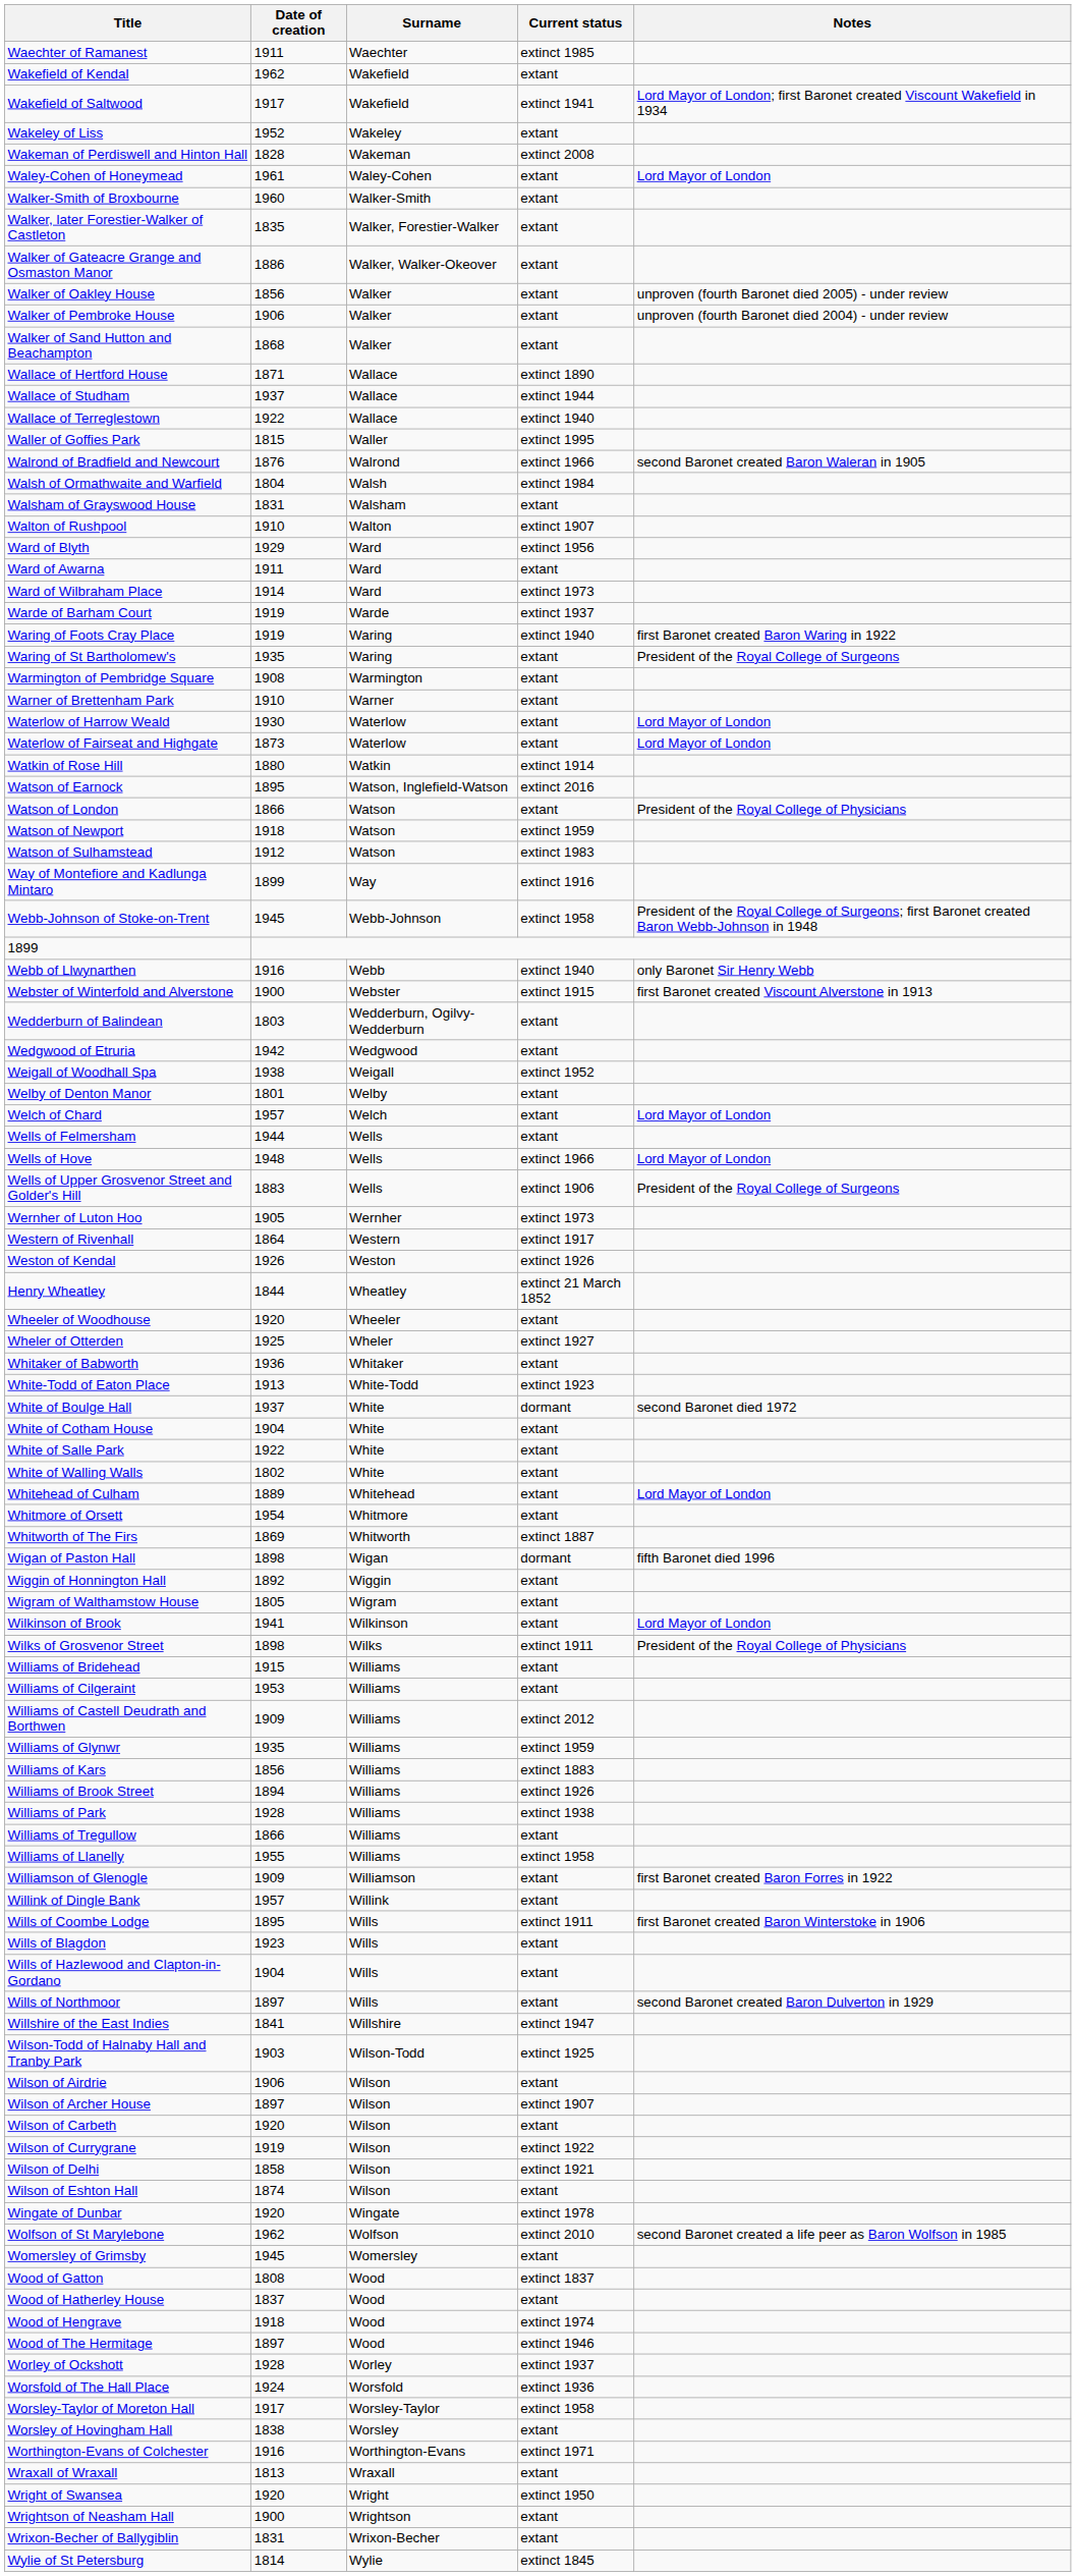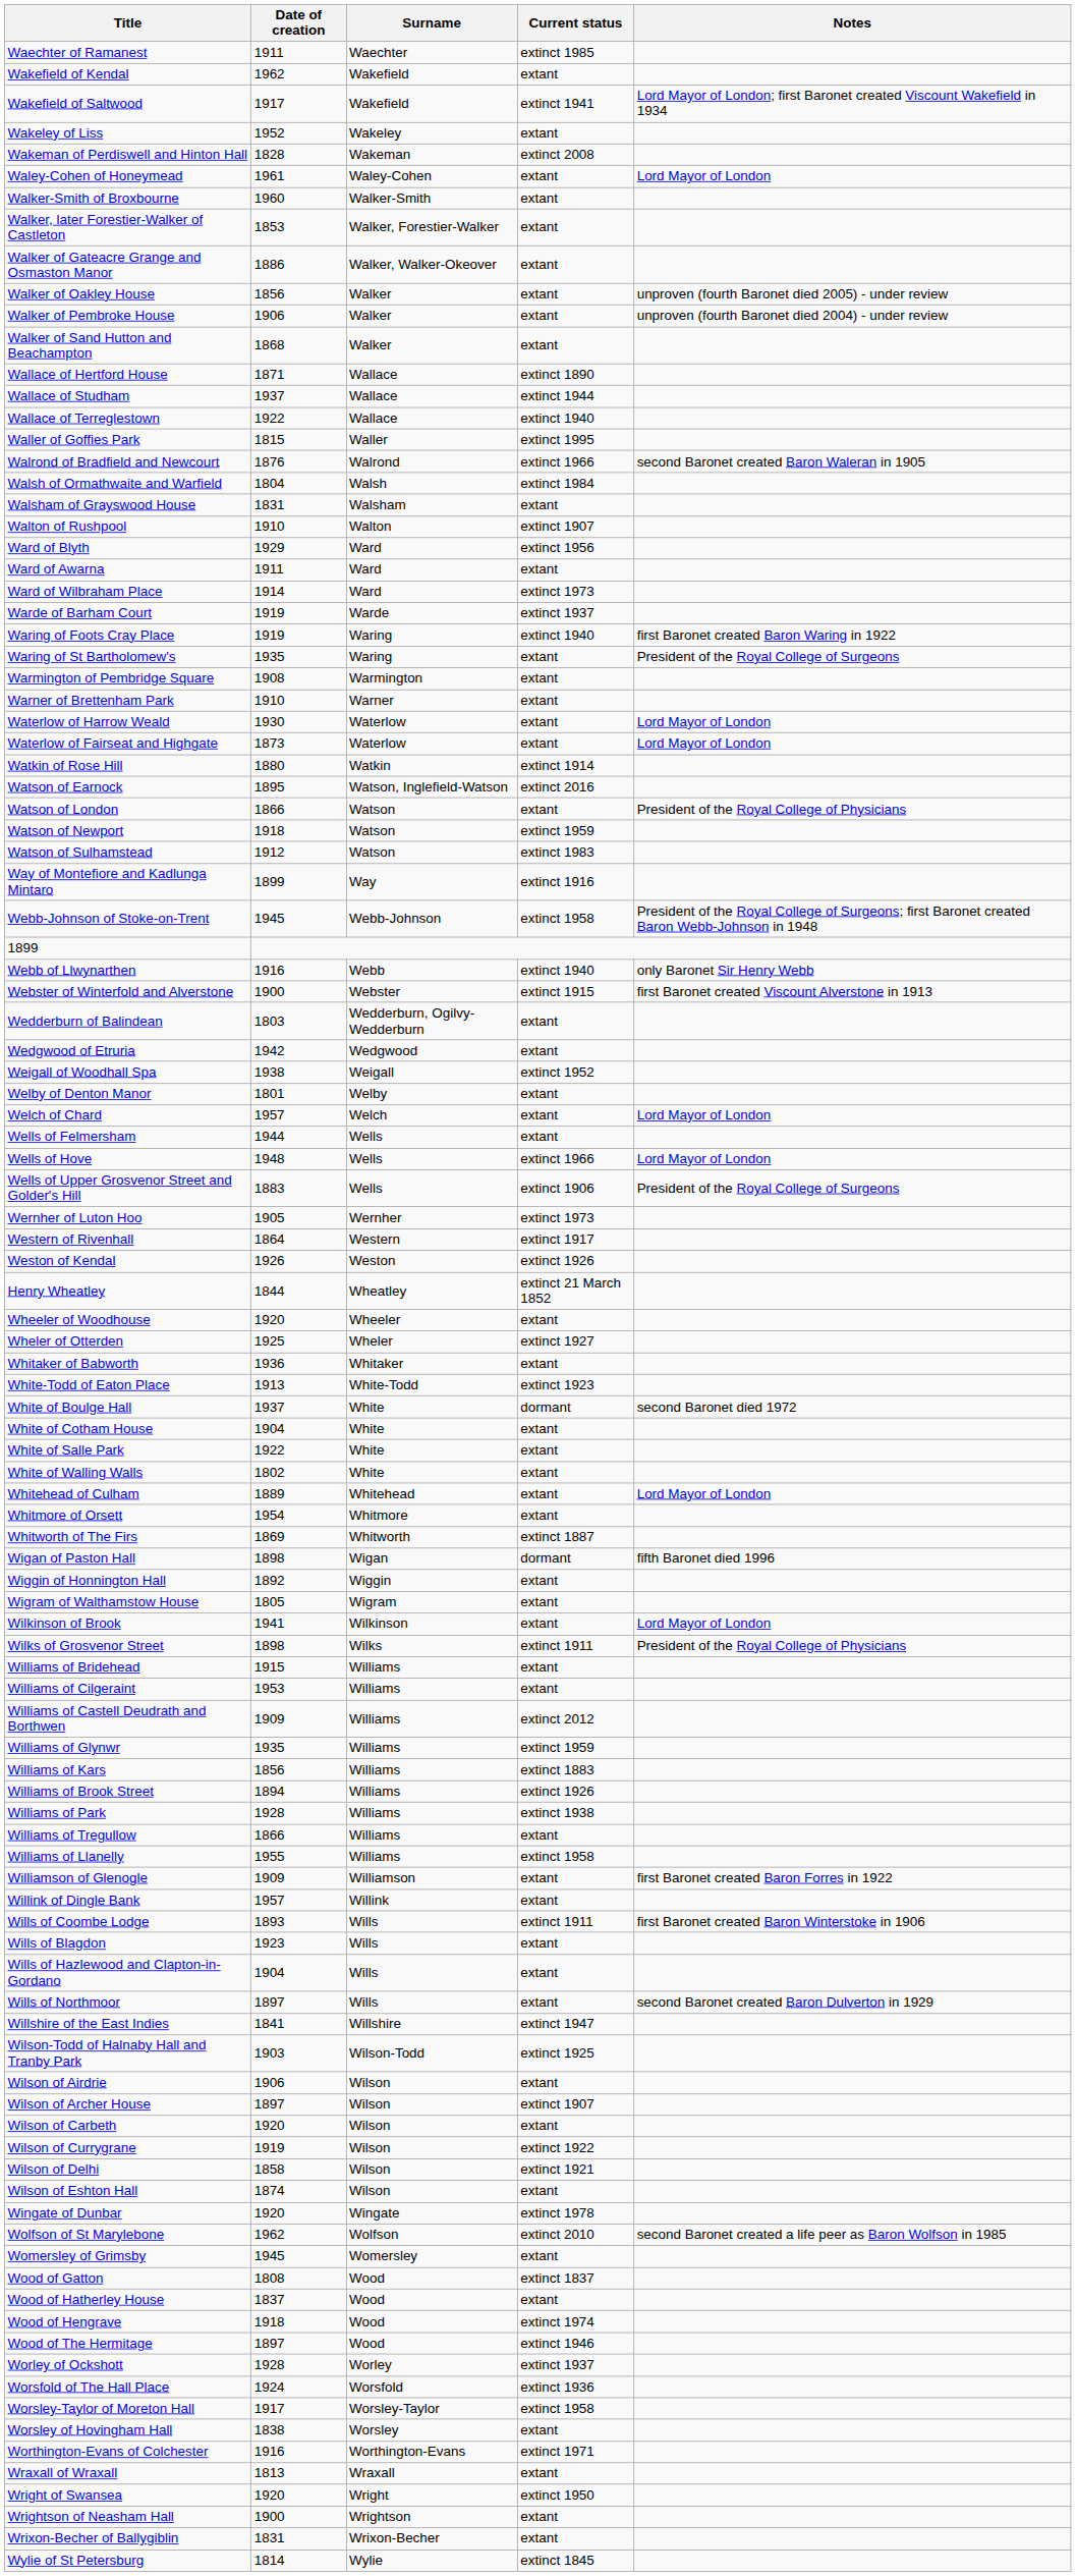Walker, later Forestier-Walker of Castleton | Date of creation: 1835 -> 1853
Wills of Coombe Lodge | Date of creation: 1895 -> 1893
